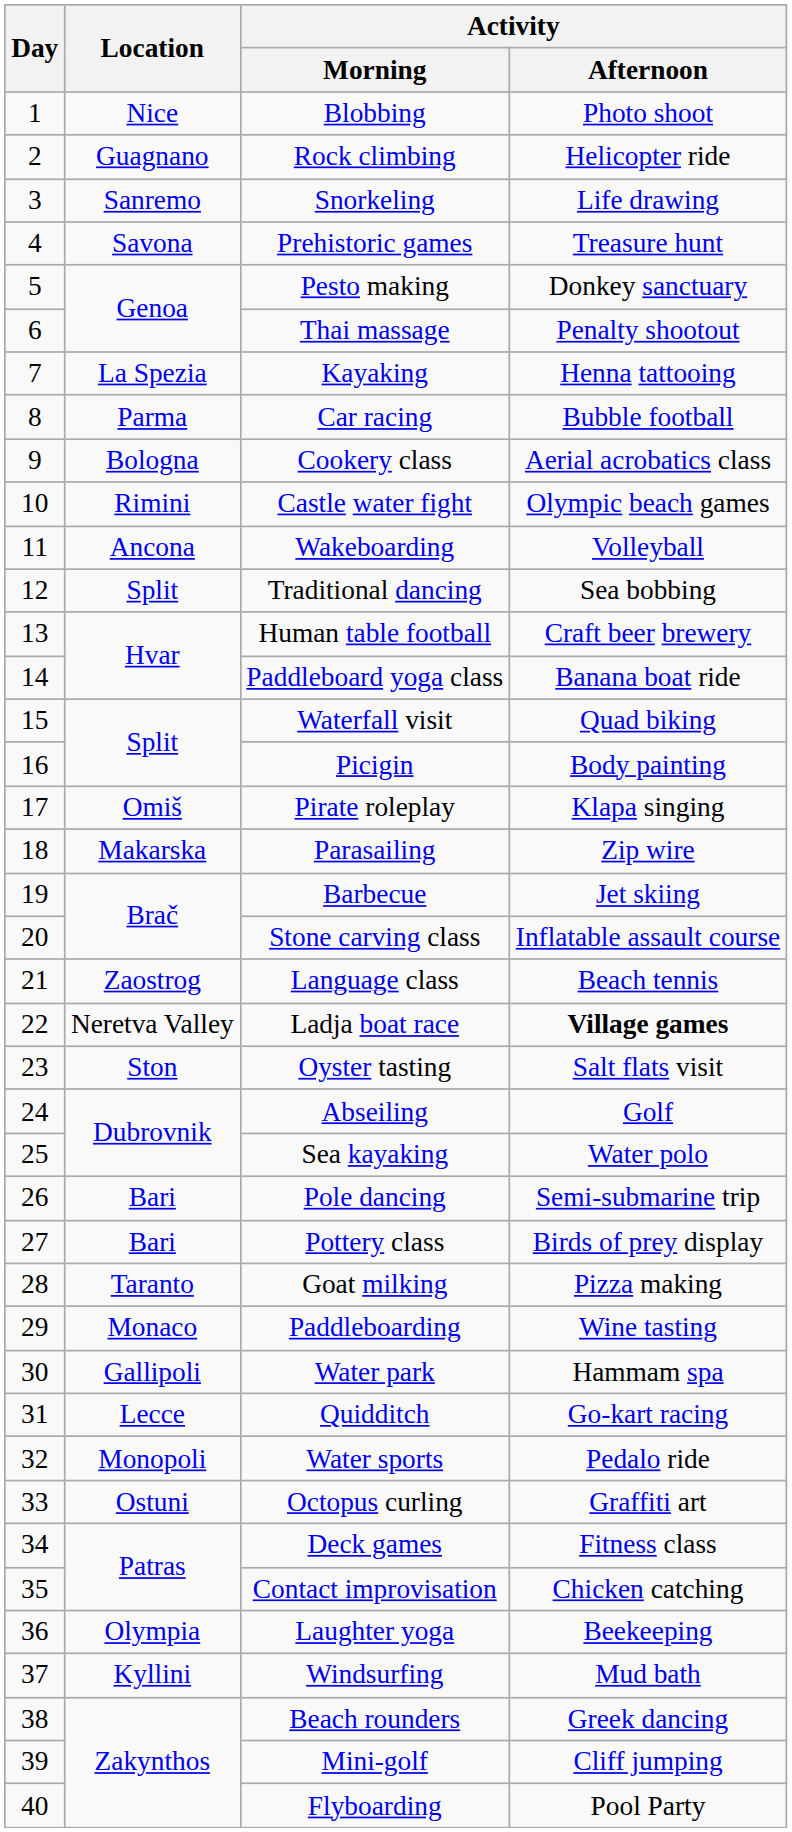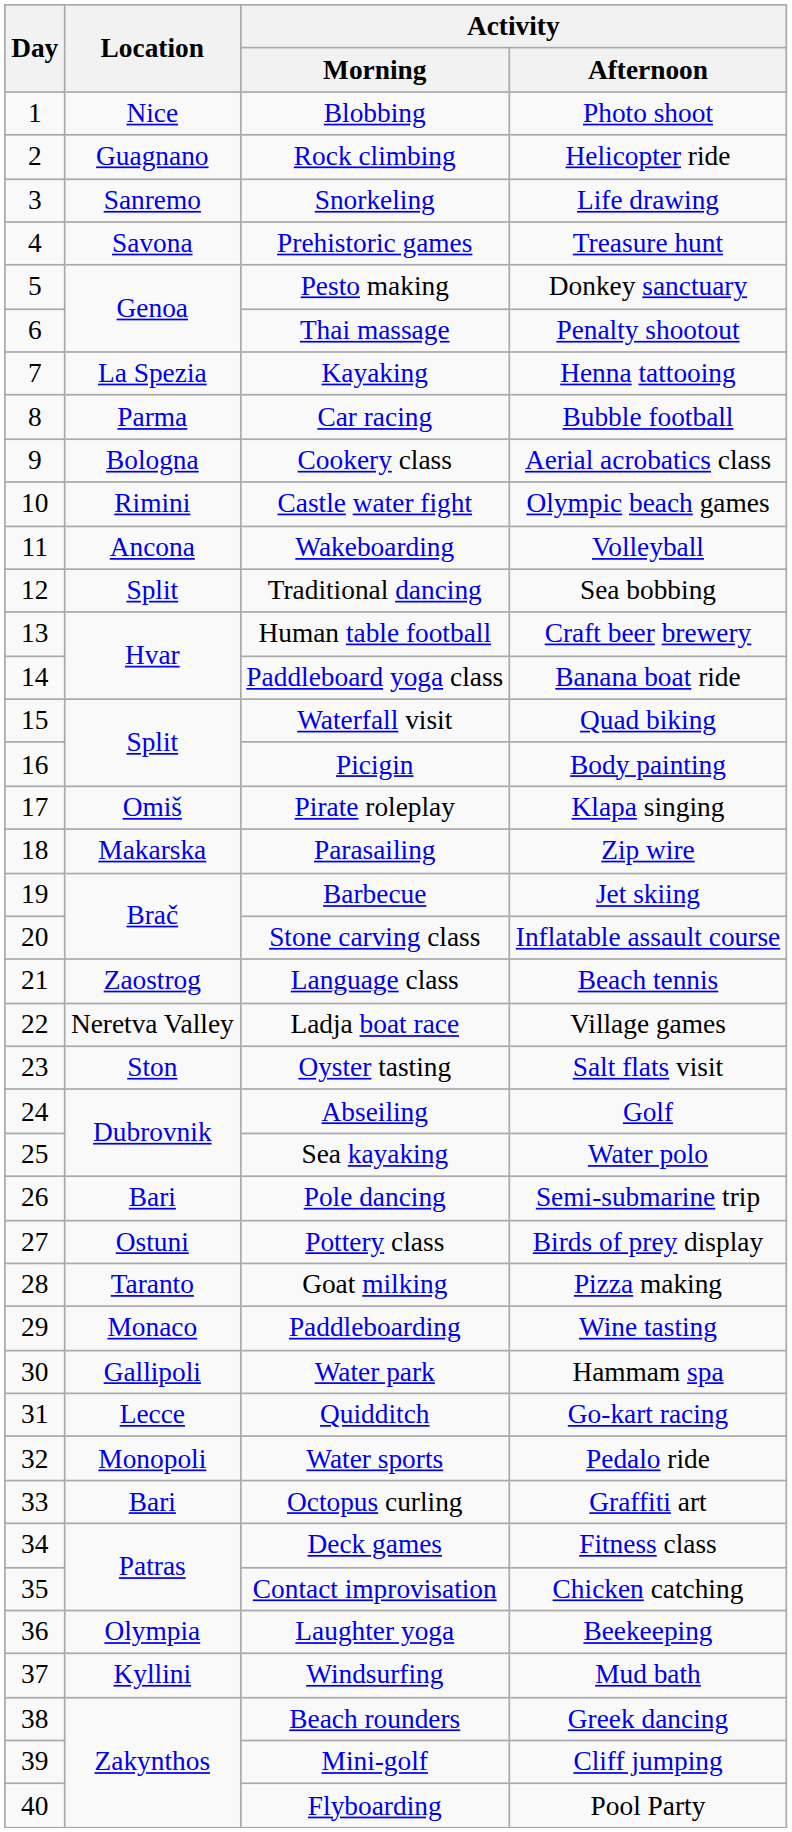Ladja boat race | Activity / Afternoon: bold -> normal
Pottery class | Location: Bari -> Ostuni
Octopus curling | Location: Ostuni -> Bari
